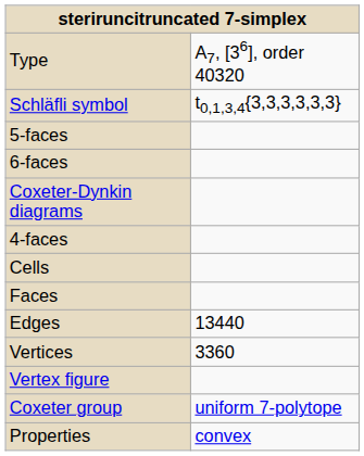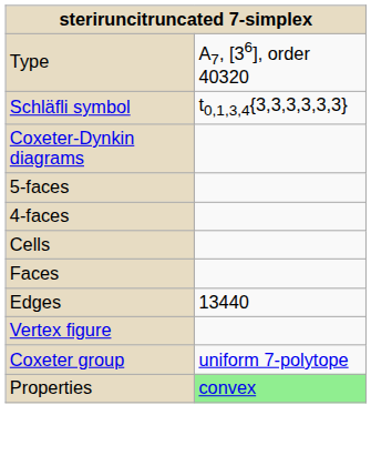rows swapped: Coxeter-Dynkin diagrams <-> 5-faces
- row: 6-faces
- row: Vertices | 3360
Properties | column 2: no background -> lightgreen background
